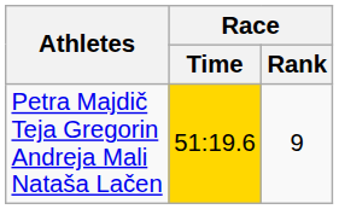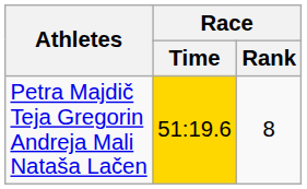Petra Majdič Teja Gregorin Andreja Mali Nataša Lačen | Race / Rank: 9 -> 8
